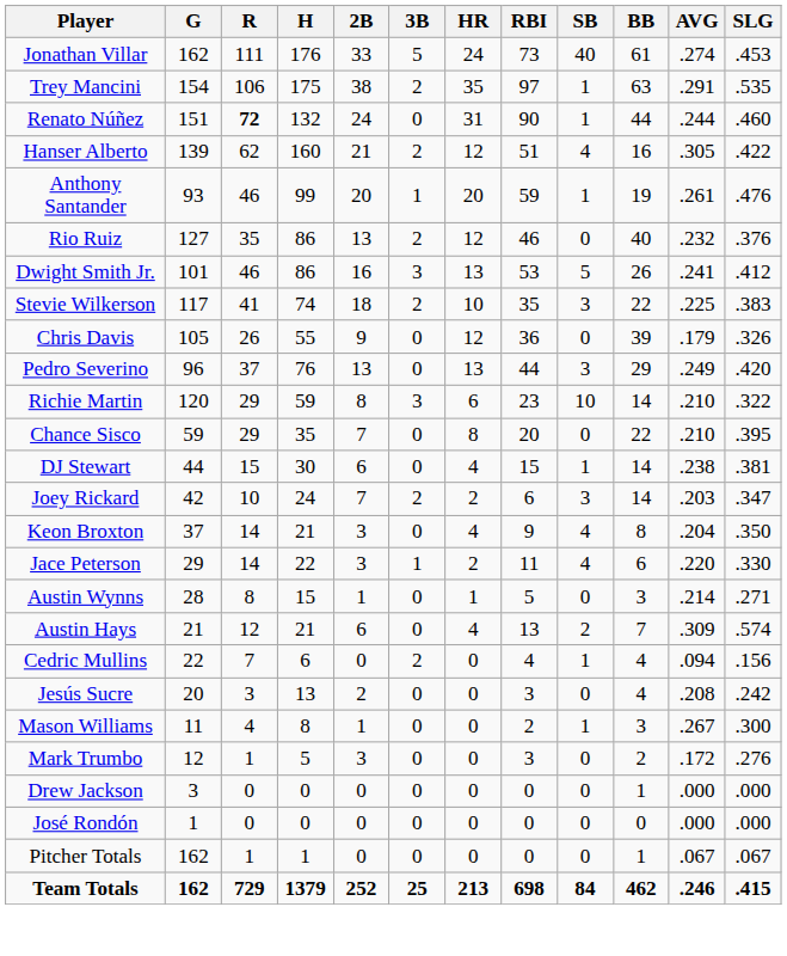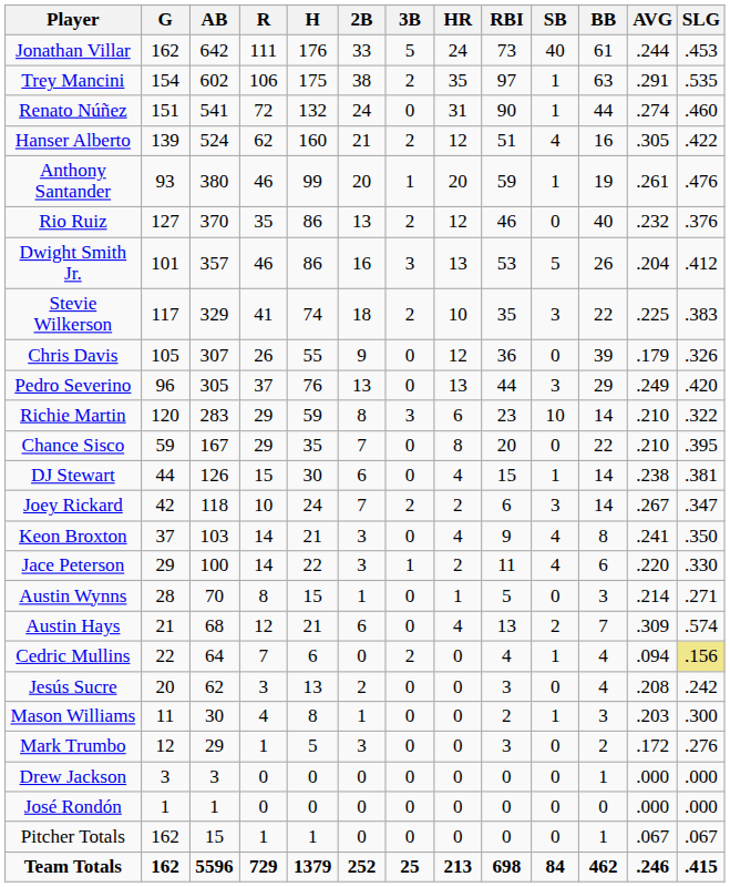+ column: AB | 642 | 602 | 541 | 524 | 380 | 370 | 357 | 329 | 307 | 305 | 283 | 167 | 126 | 118 | 103 | 100 | 70 | 68 | 64 | 62 | 30 | 29 | 3 | 1 | 15 | 5596
Jonathan Villar | AVG: .274 -> .244
Renato Núñez | R: bold -> normal
Renato Núñez | AVG: .244 -> .274
Dwight Smith Jr. | AVG: .241 -> .204
Joey Rickard | AVG: .203 -> .267
Keon Broxton | AVG: .204 -> .241
Cedric Mullins | SLG: no background -> khaki background
Mason Williams | AVG: .267 -> .203
